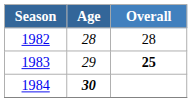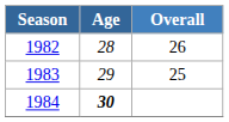1982 | Overall: 28 -> 26
1983 | Overall: bold -> normal
